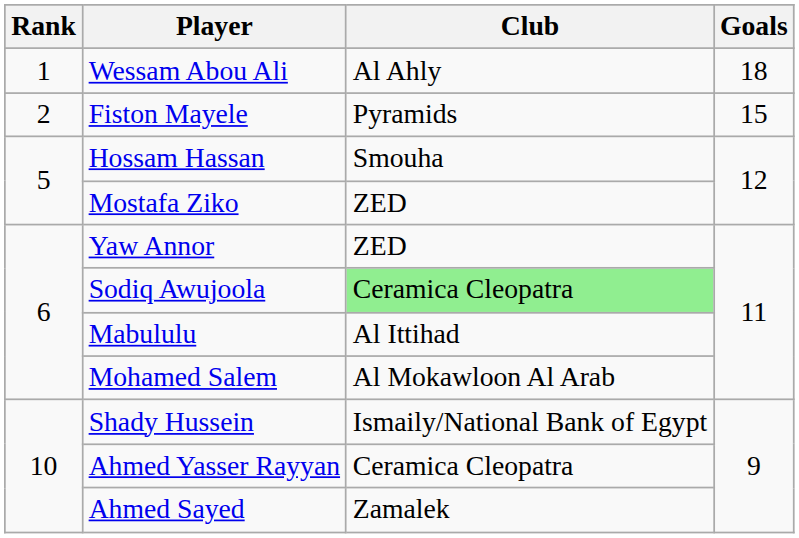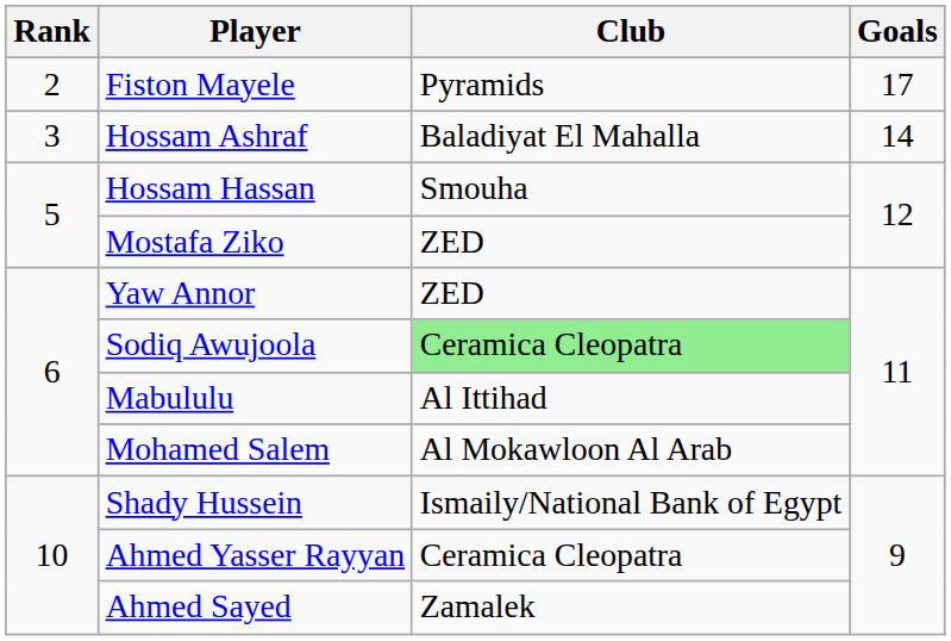- row: 1 | Wessam Abou Ali | Al Ahly | 18
Fiston Mayele | Goals: 15 -> 17
+ row: 3 | Hossam Ashraf | Baladiyat El Mahalla | 14
